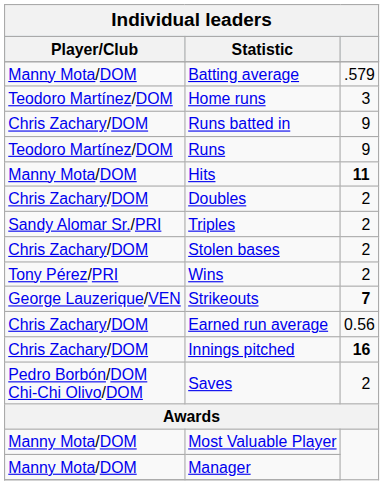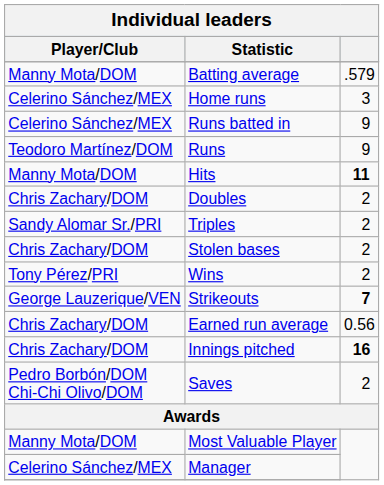Home runs | Player/Club: Teodoro Martínez/DOM -> Celerino Sánchez/MEX
Runs batted in | Player/Club: Chris Zachary/DOM -> Celerino Sánchez/MEX
Manager | Player/Club: Manny Mota/DOM -> Celerino Sánchez/MEX
